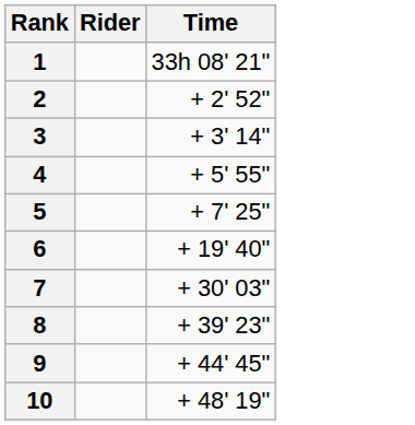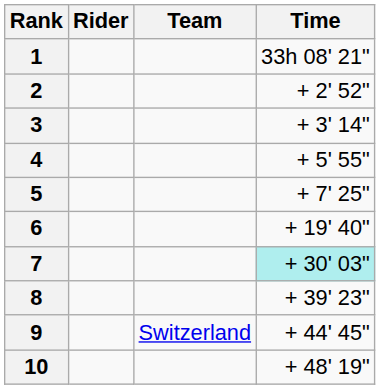+ column: Team | Switzerland
7 | Time: no background -> paleturquoise background
